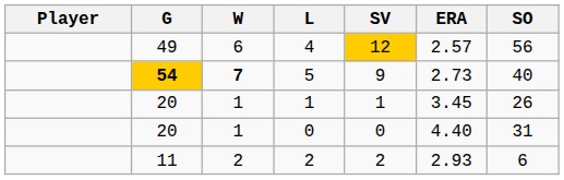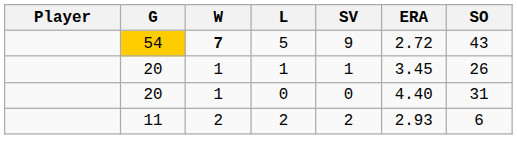- row: 49 | 6 | 4 | 12 | 2.57 | 56
5 | G: bold -> normal
5 | ERA: 2.73 -> 2.72
5 | SO: 40 -> 43
